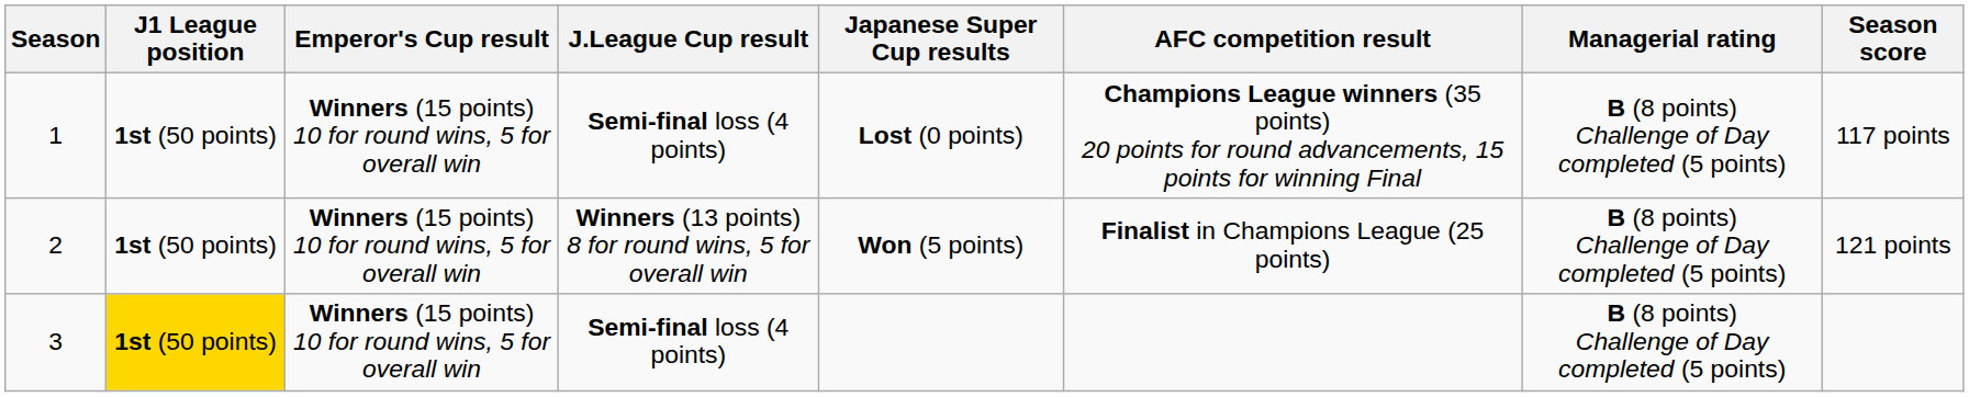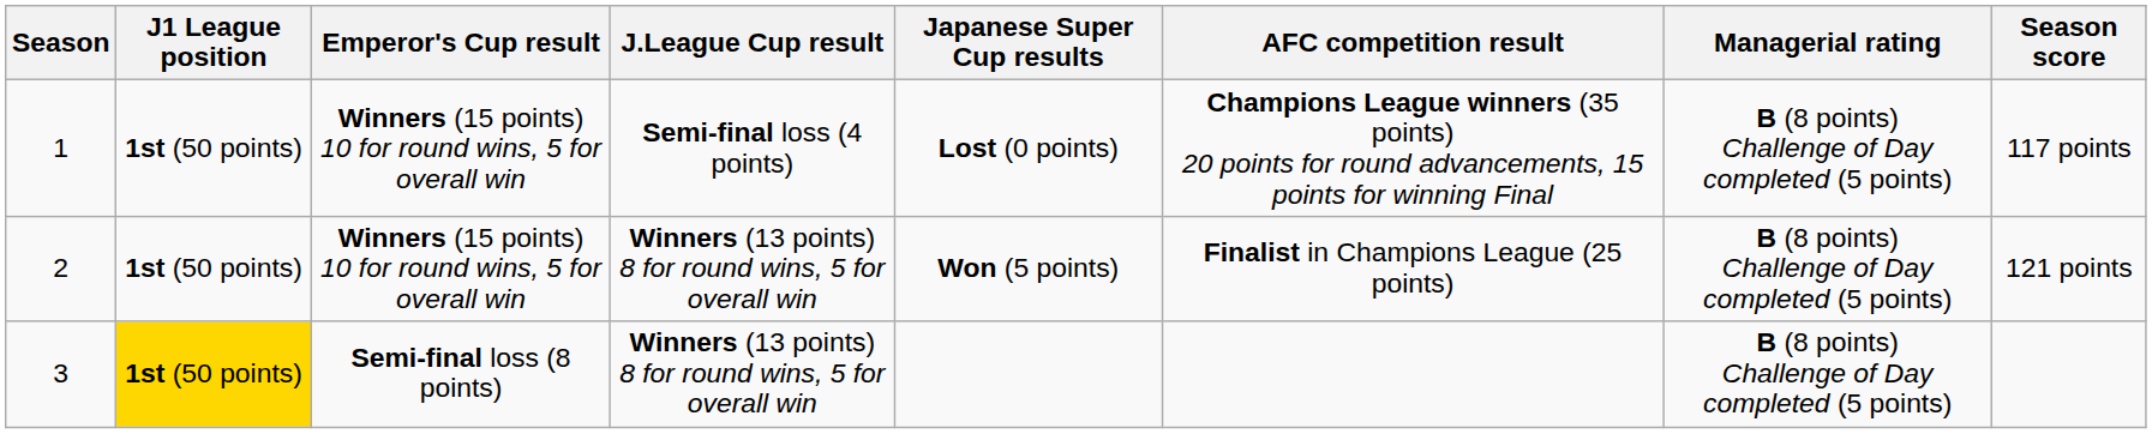3 | Emperor's Cup result: Winners (15 points) 10 for round wins, 5 for overall win -> Semi-final loss (8 points)
3 | J.League Cup result: Semi-final loss (4 points) -> Winners (13 points) 8 for round wins, 5 for overall win
